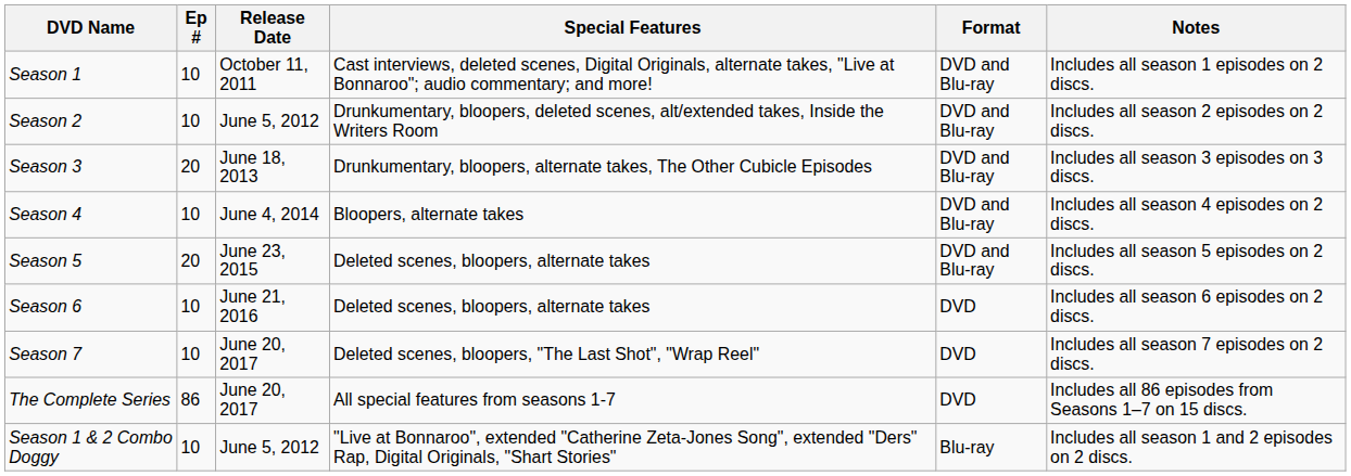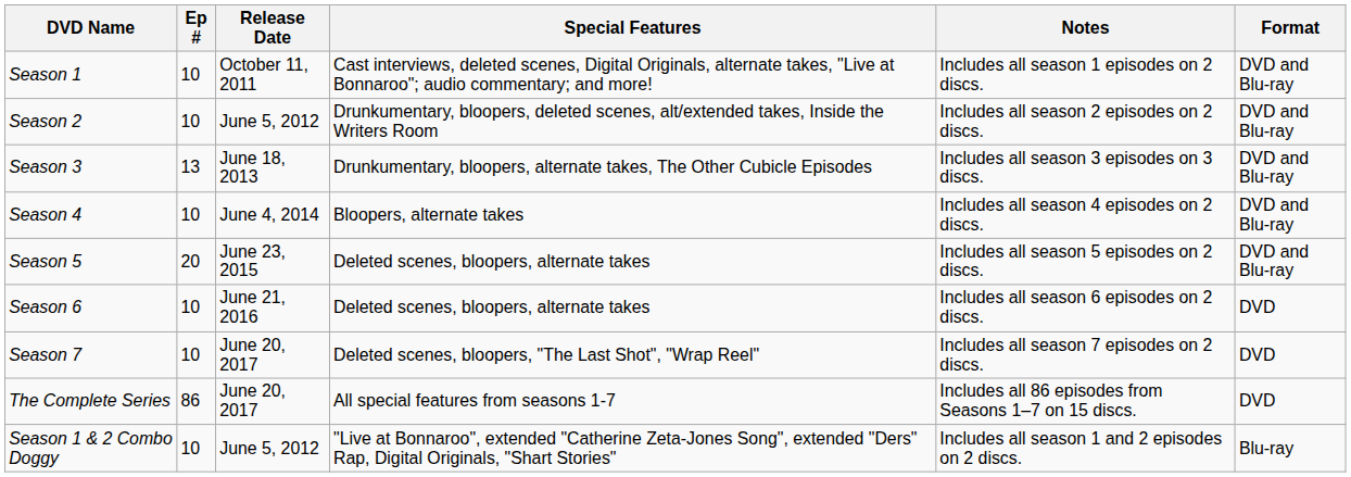columns swapped: Notes <-> Format
Season 3 | Ep #: 20 -> 13
